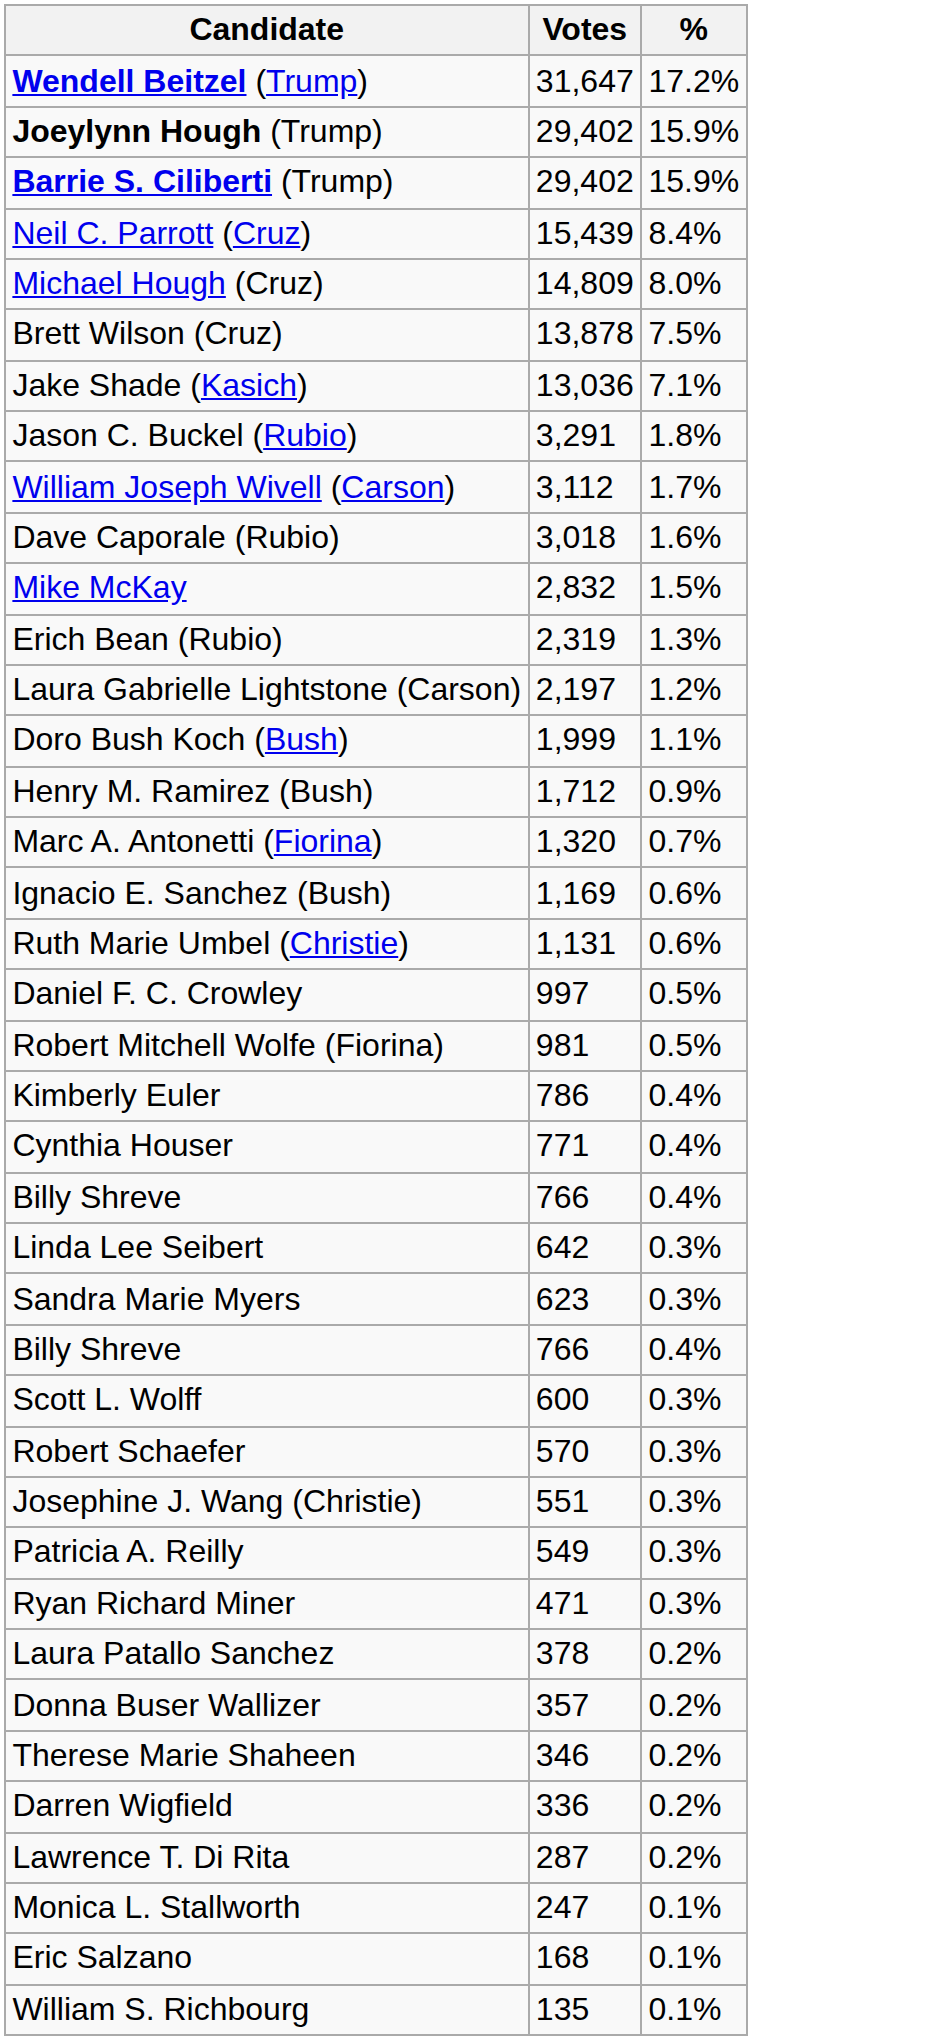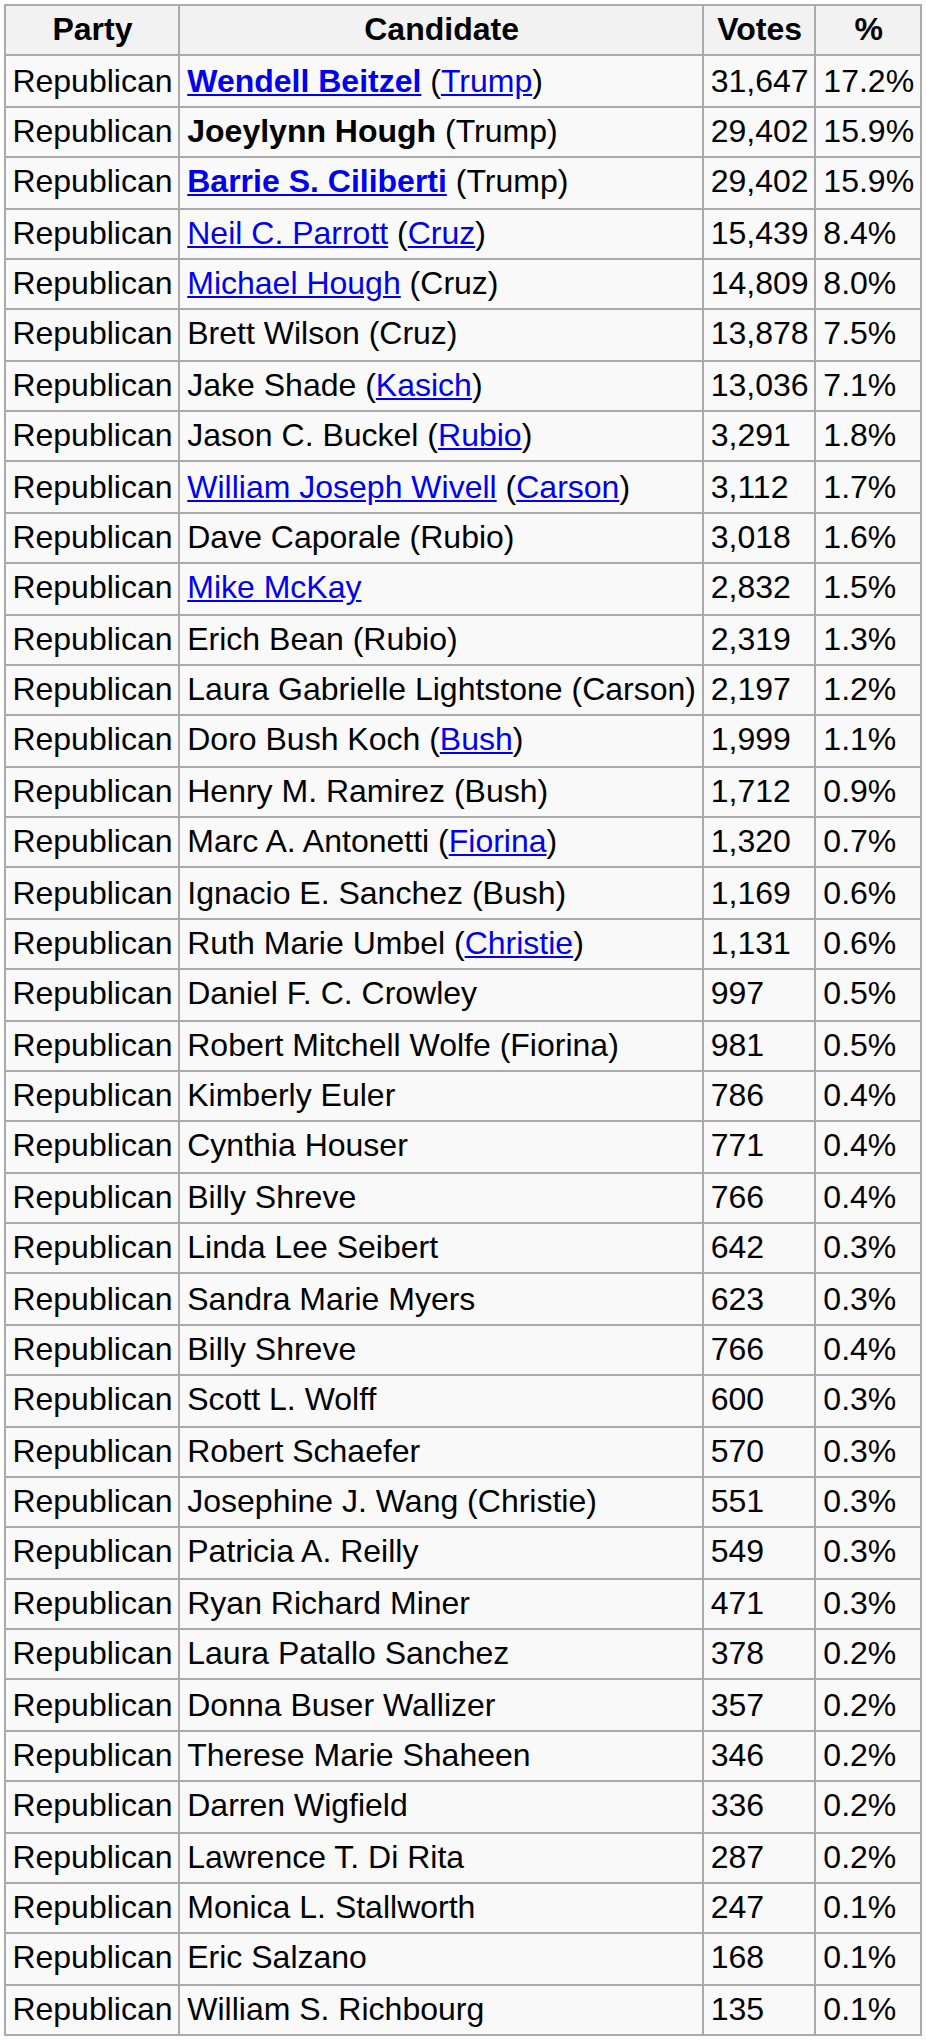+ column: Party | Republican | Republican | Republican | Republican | Republican | Republican | Republican | Republican | Republican | Republican | Republican | Republican | Republican | Republican | Republican | Republican | Republican | Republican | Republican | Republican | Republican | Republican | Republican | Republican | Republican | Republican | Republican | Republican | Republican | Republican | Republican | Republican | Republican | Republican | Republican | Republican | Republican | Republican | Republican
